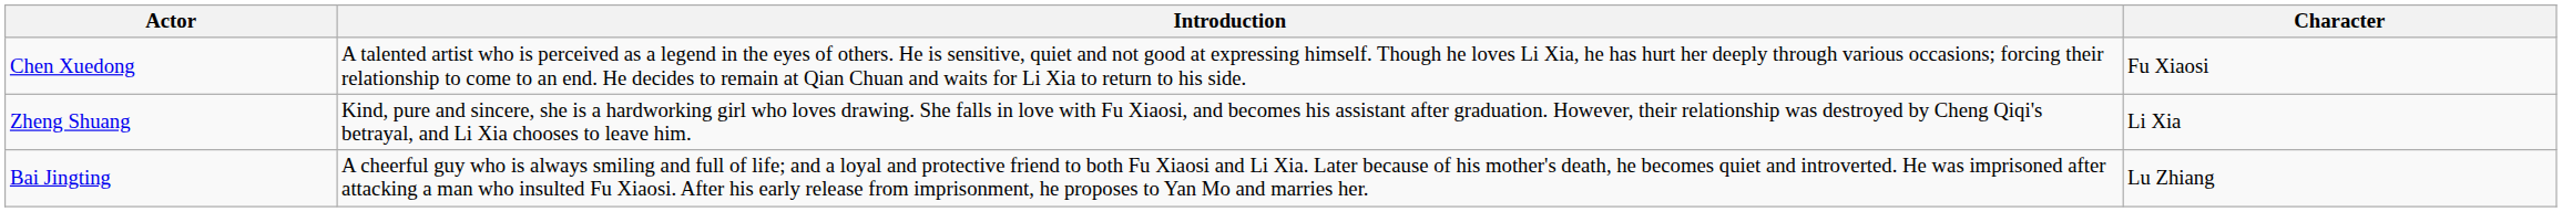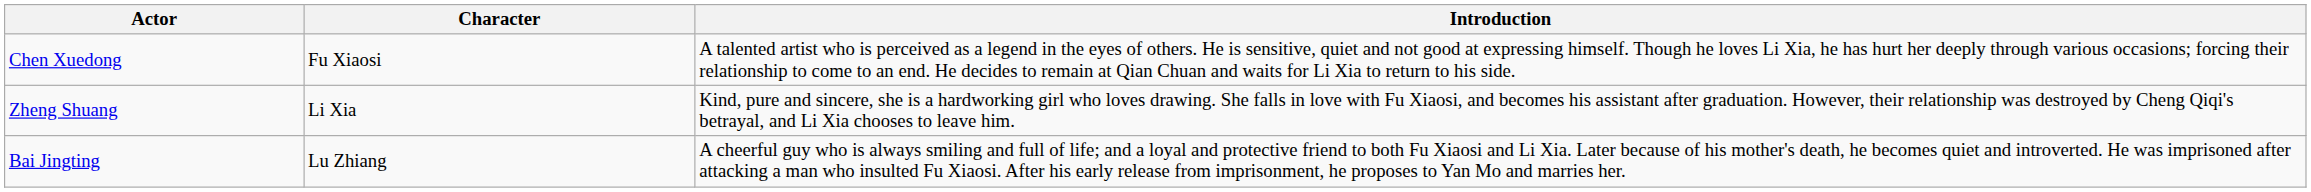columns swapped: Character <-> Introduction
